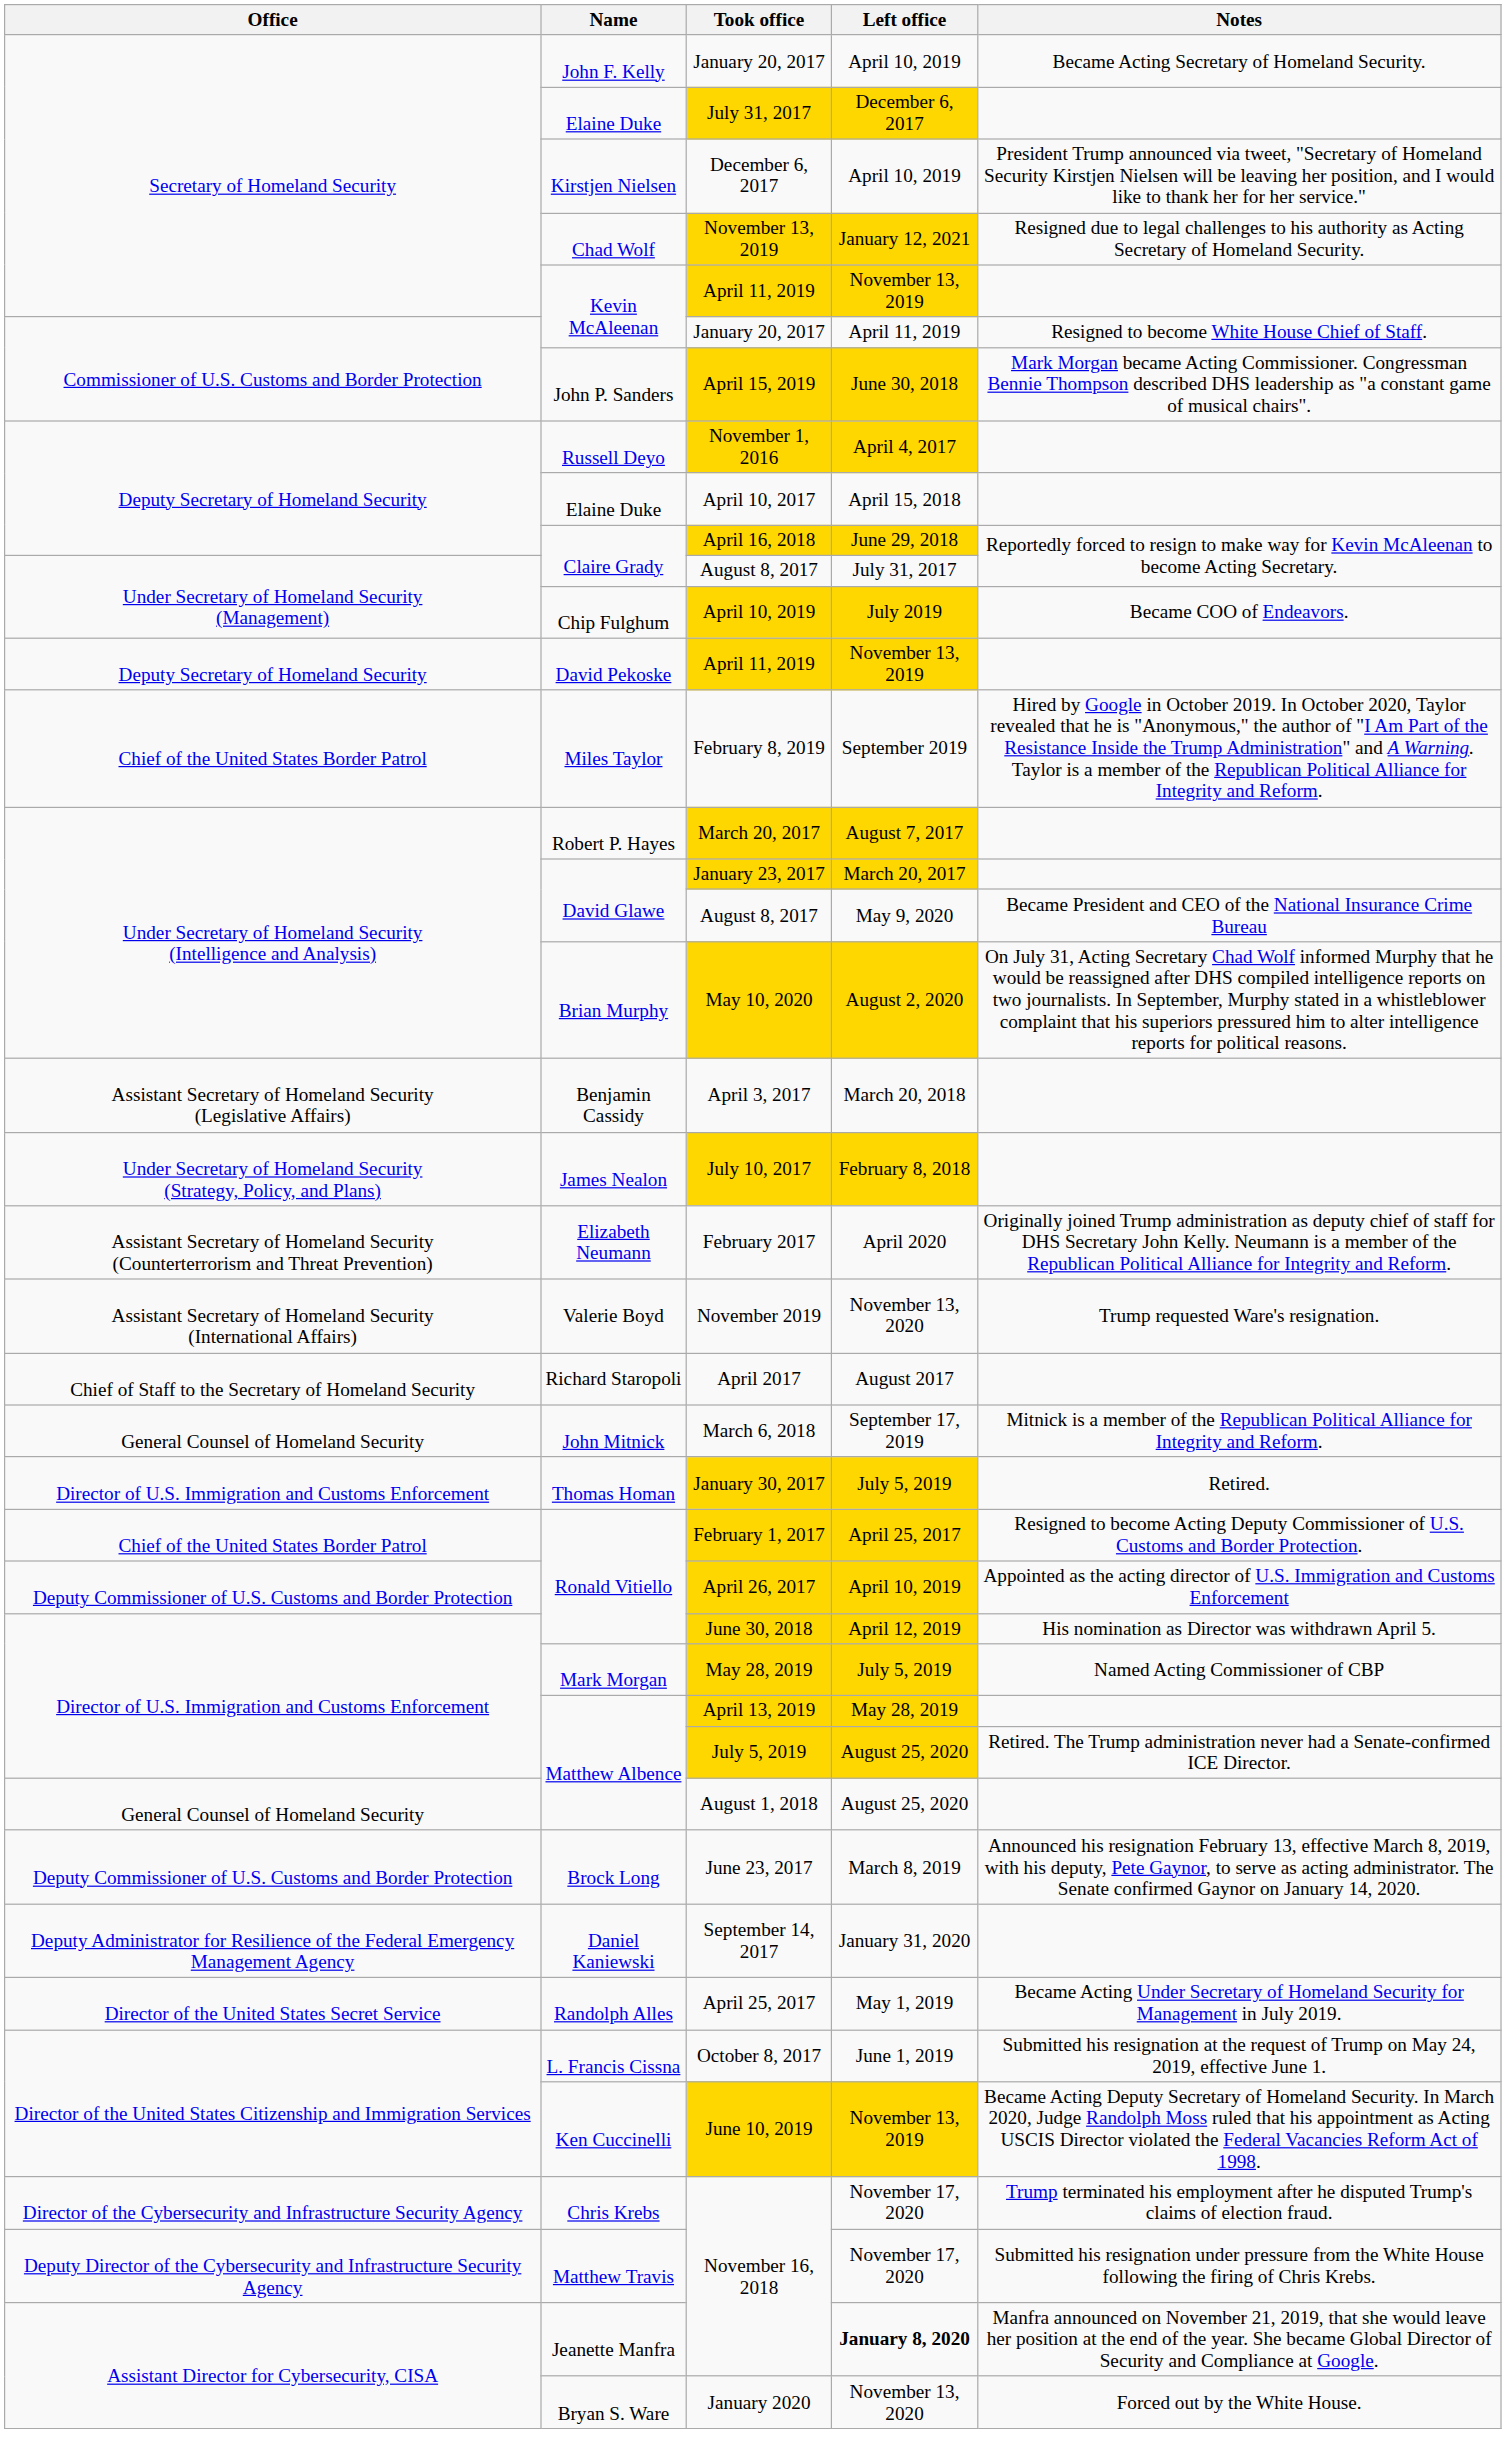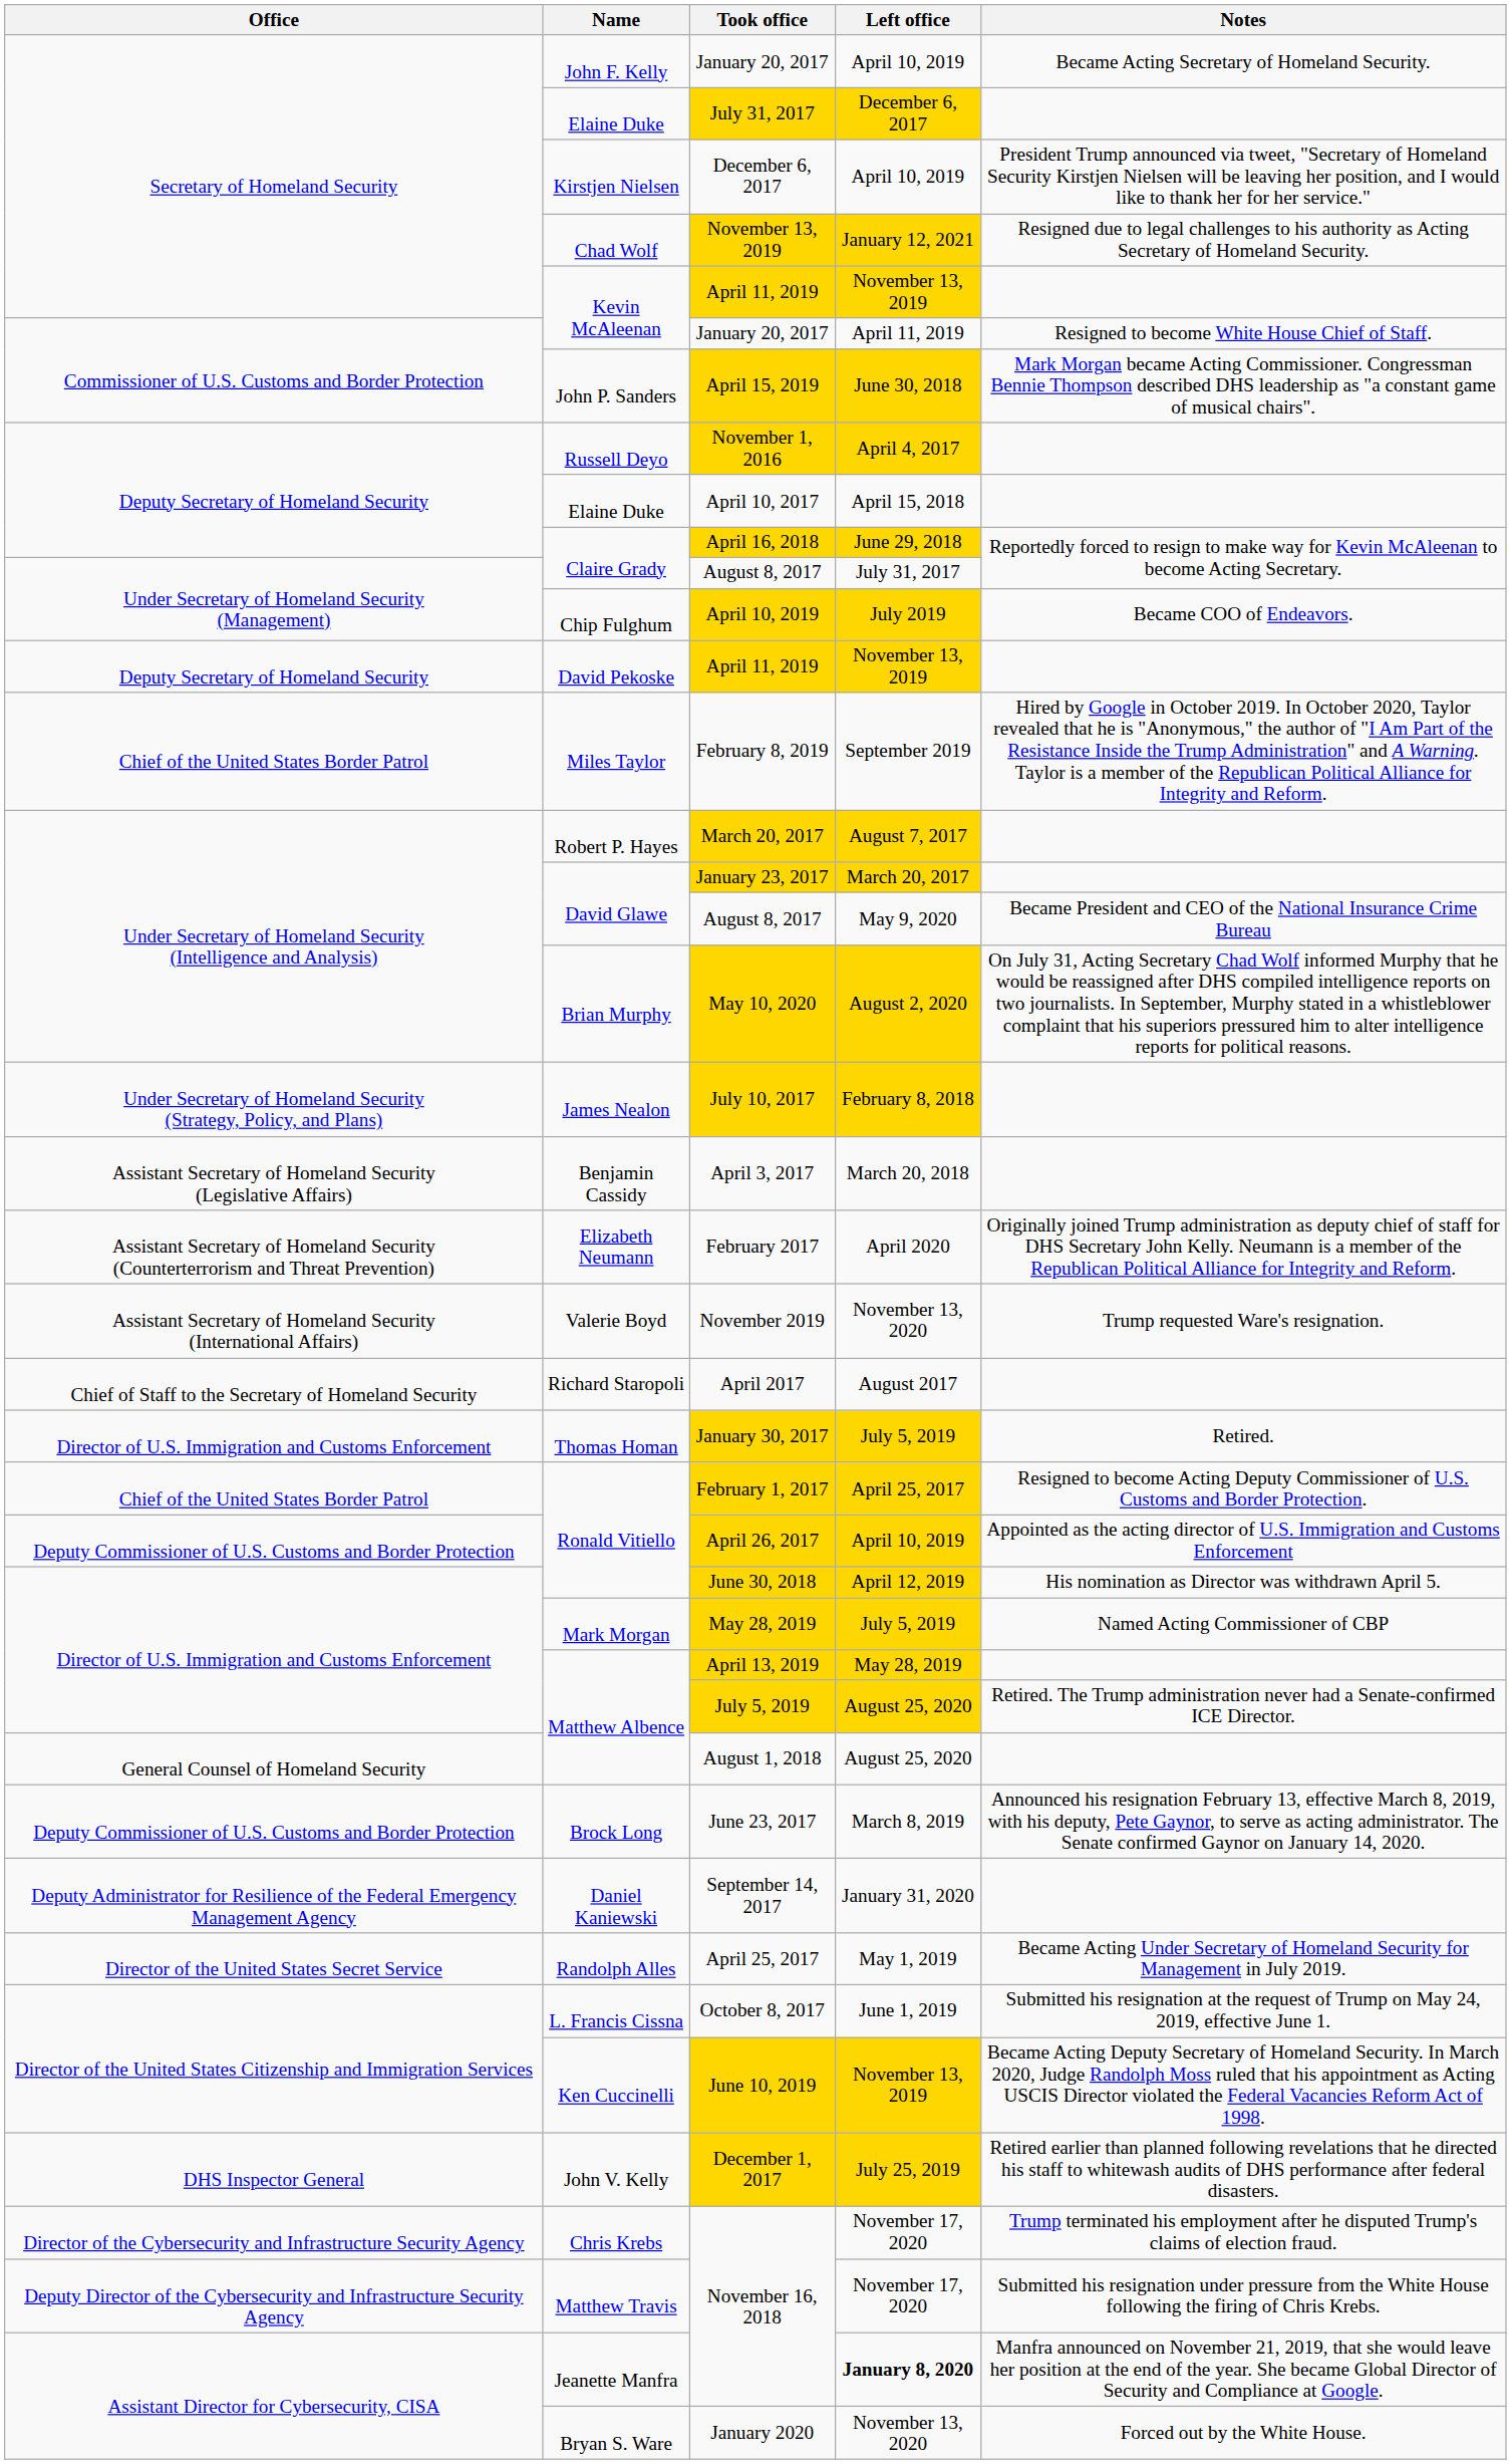rows swapped: July 10, 2017 <-> April 3, 2017
- row: General Counsel of Homeland Security | John Mitnick | March 6, 2018 | September 17, 2019 | Mitnick is a member of the Republican Political Alliance for Integrity and Reform.
+ row: DHS Inspector General | John V. Kelly | December 1, 2017 | July 25, 2019 | Retired earlier than planned following revelations that he directed his staff to whitewash audits of DHS performance after federal disasters.
